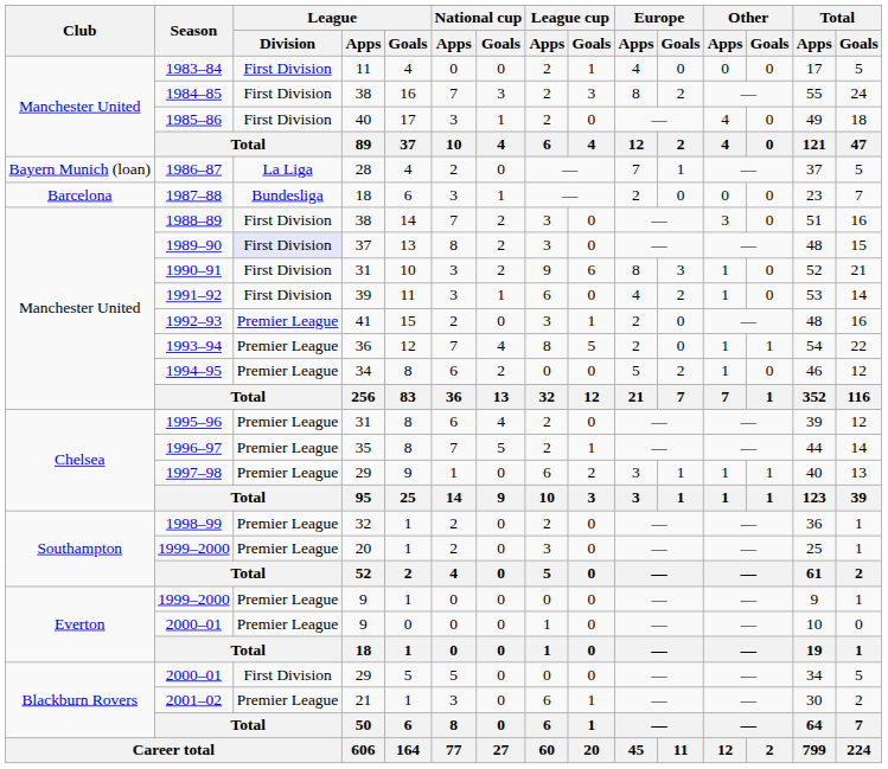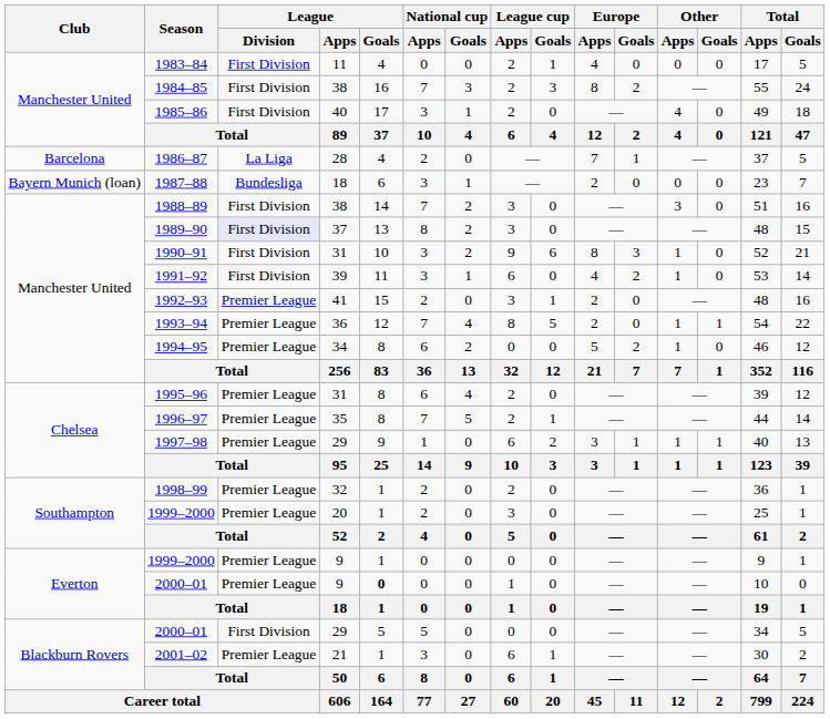1986–87 | Club: Bayern Munich (loan) -> Barcelona
1987–88 | Club: Barcelona -> Bayern Munich (loan)
2000–01 / 9 | League / Goals: normal -> bold
